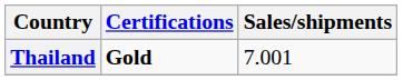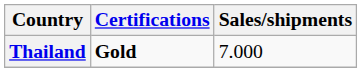Thailand | Sales/shipments: 7.001 -> 7.000
